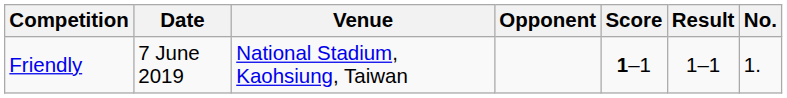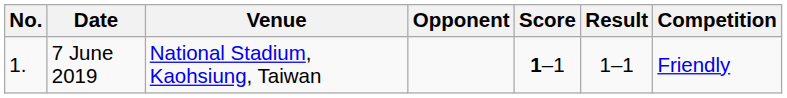columns swapped: No. <-> Competition
